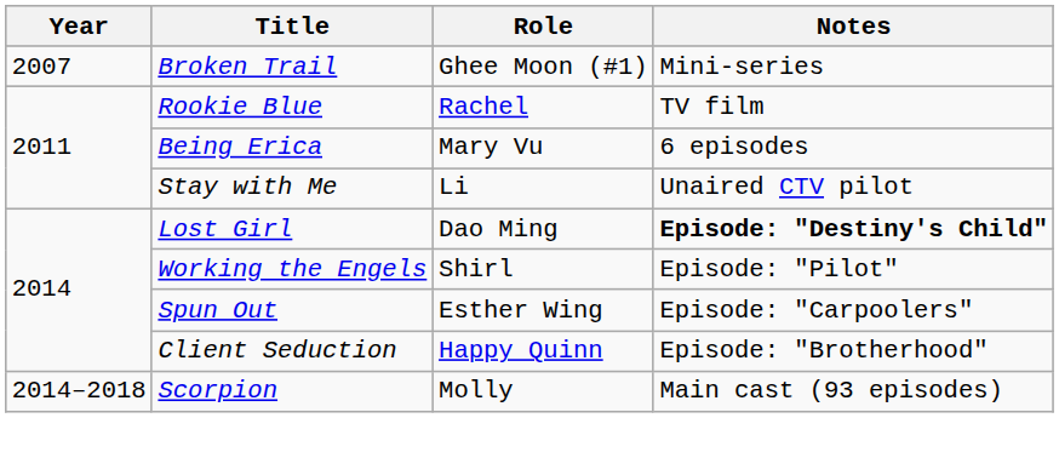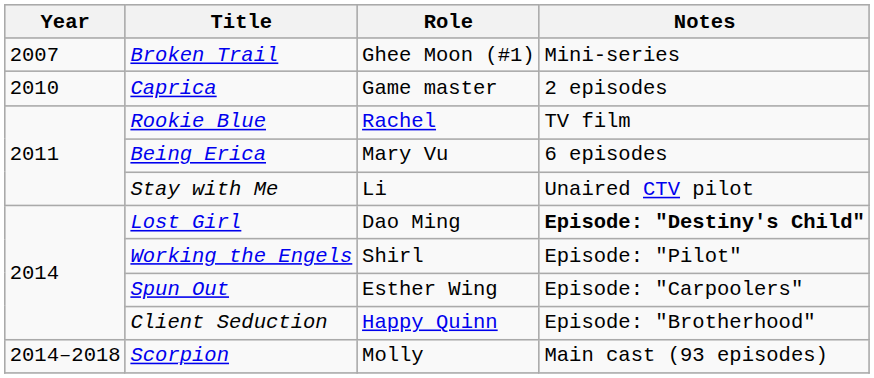+ row: 2010 | Caprica | Game master | 2 episodes
